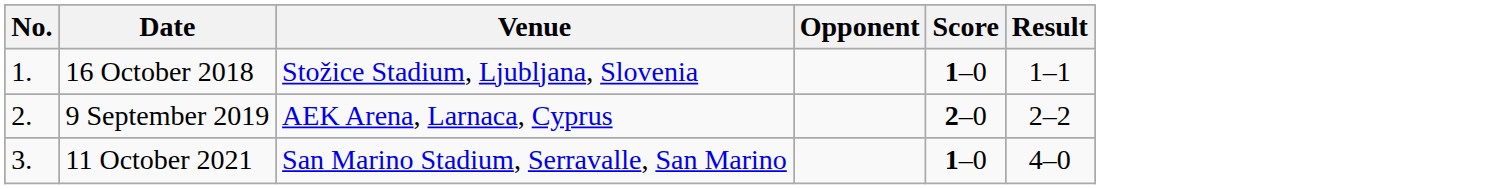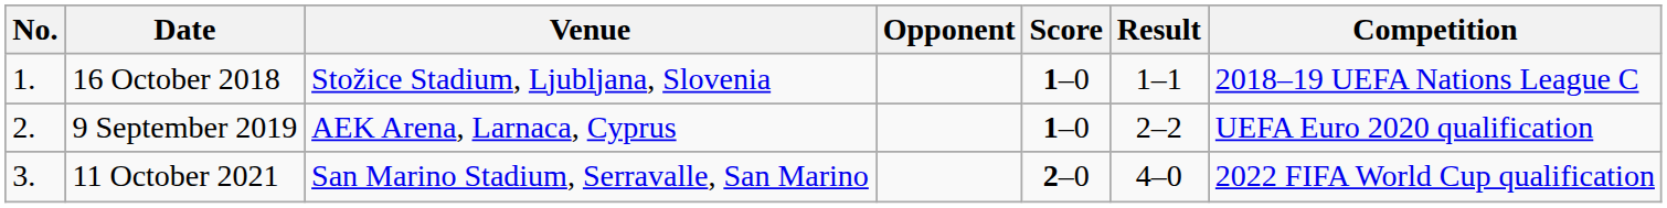+ column: Competition | 2018–19 UEFA Nations League C | UEFA Euro 2020 qualification | 2022 FIFA World Cup qualification
9 September 2019 | Score: 2–0 -> 1–0
11 October 2021 | Score: 1–0 -> 2–0
